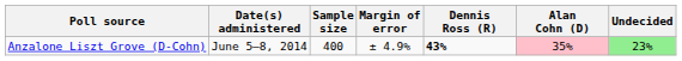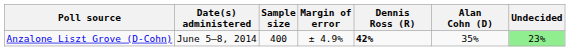Anzalone Liszt Grove (D-Cohn) | Dennis Ross (R): 43% -> 42%
Anzalone Liszt Grove (D-Cohn) | Alan Cohn (D): pink background -> no background
